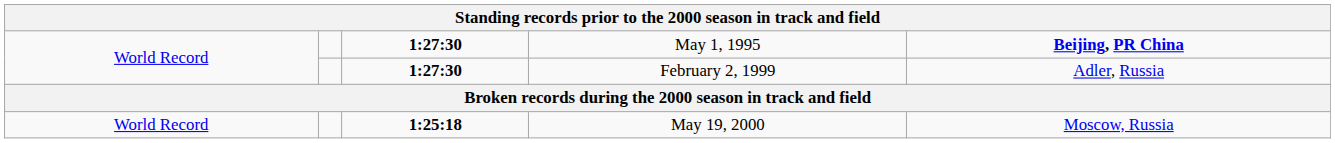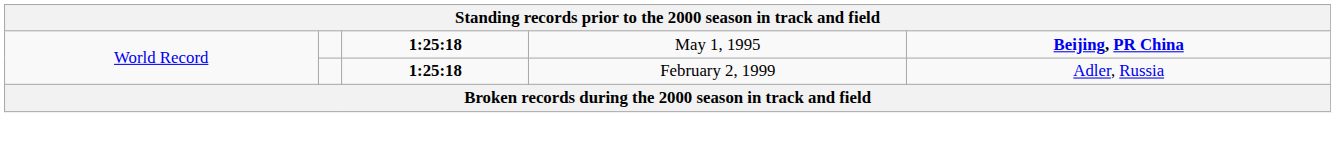May 1, 1995 | column 3: 1:27:30 -> 1:25:18
February 2, 1999 | column 3: 1:27:30 -> 1:25:18
- row: World Record | 1:25:18 | May 19, 2000 | Moscow, Russia
